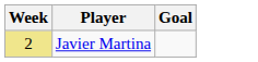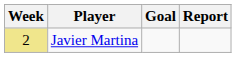+ column: Report
